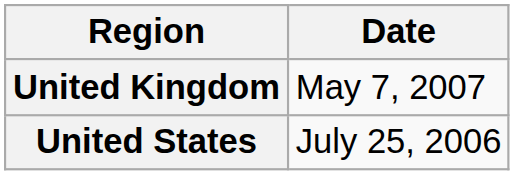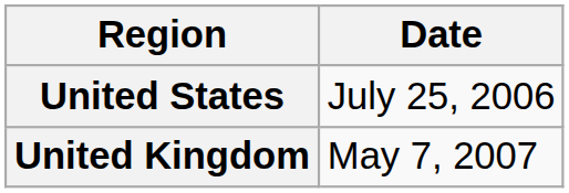rows swapped: United States <-> United Kingdom
